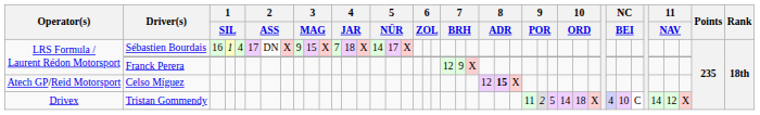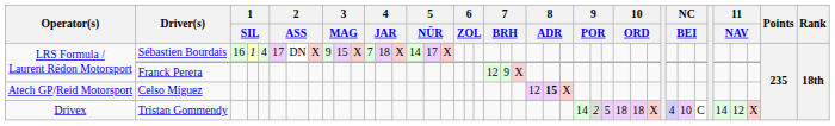Tristan Gommendy | column 27: 11 -> 14
Tristan Gommendy | column 30: 14 -> 18
